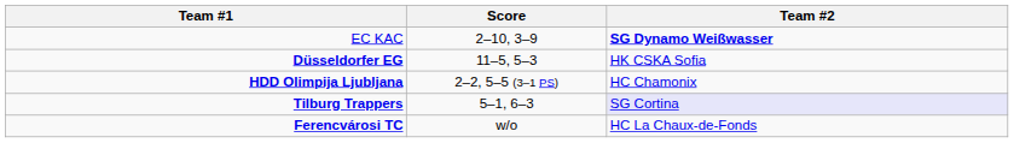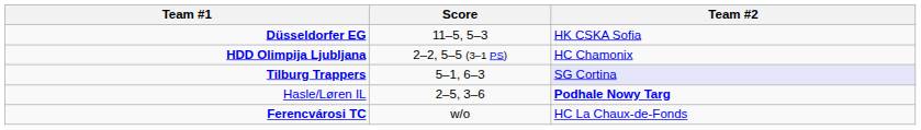- row: EC KAC | 2–10, 3–9 | SG Dynamo Weißwasser
+ row: Hasle/Løren IL | 2–5, 3–6 | Podhale Nowy Targ
